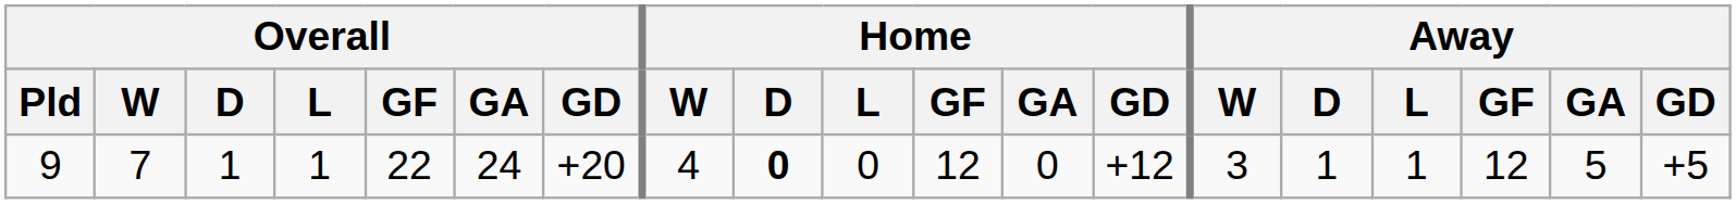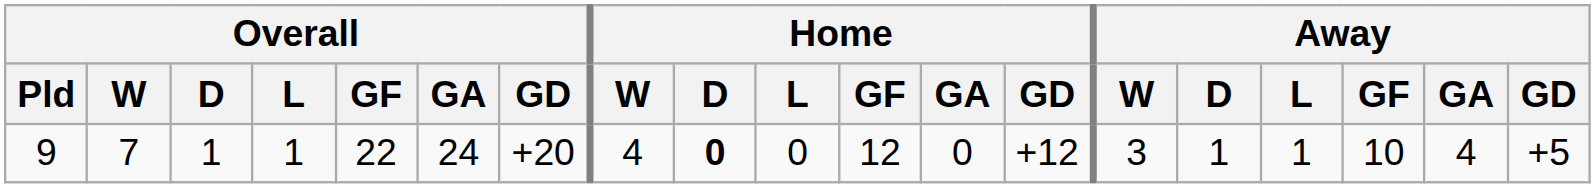9 | Away / GF: 12 -> 10
9 | Away / GA: 5 -> 4
